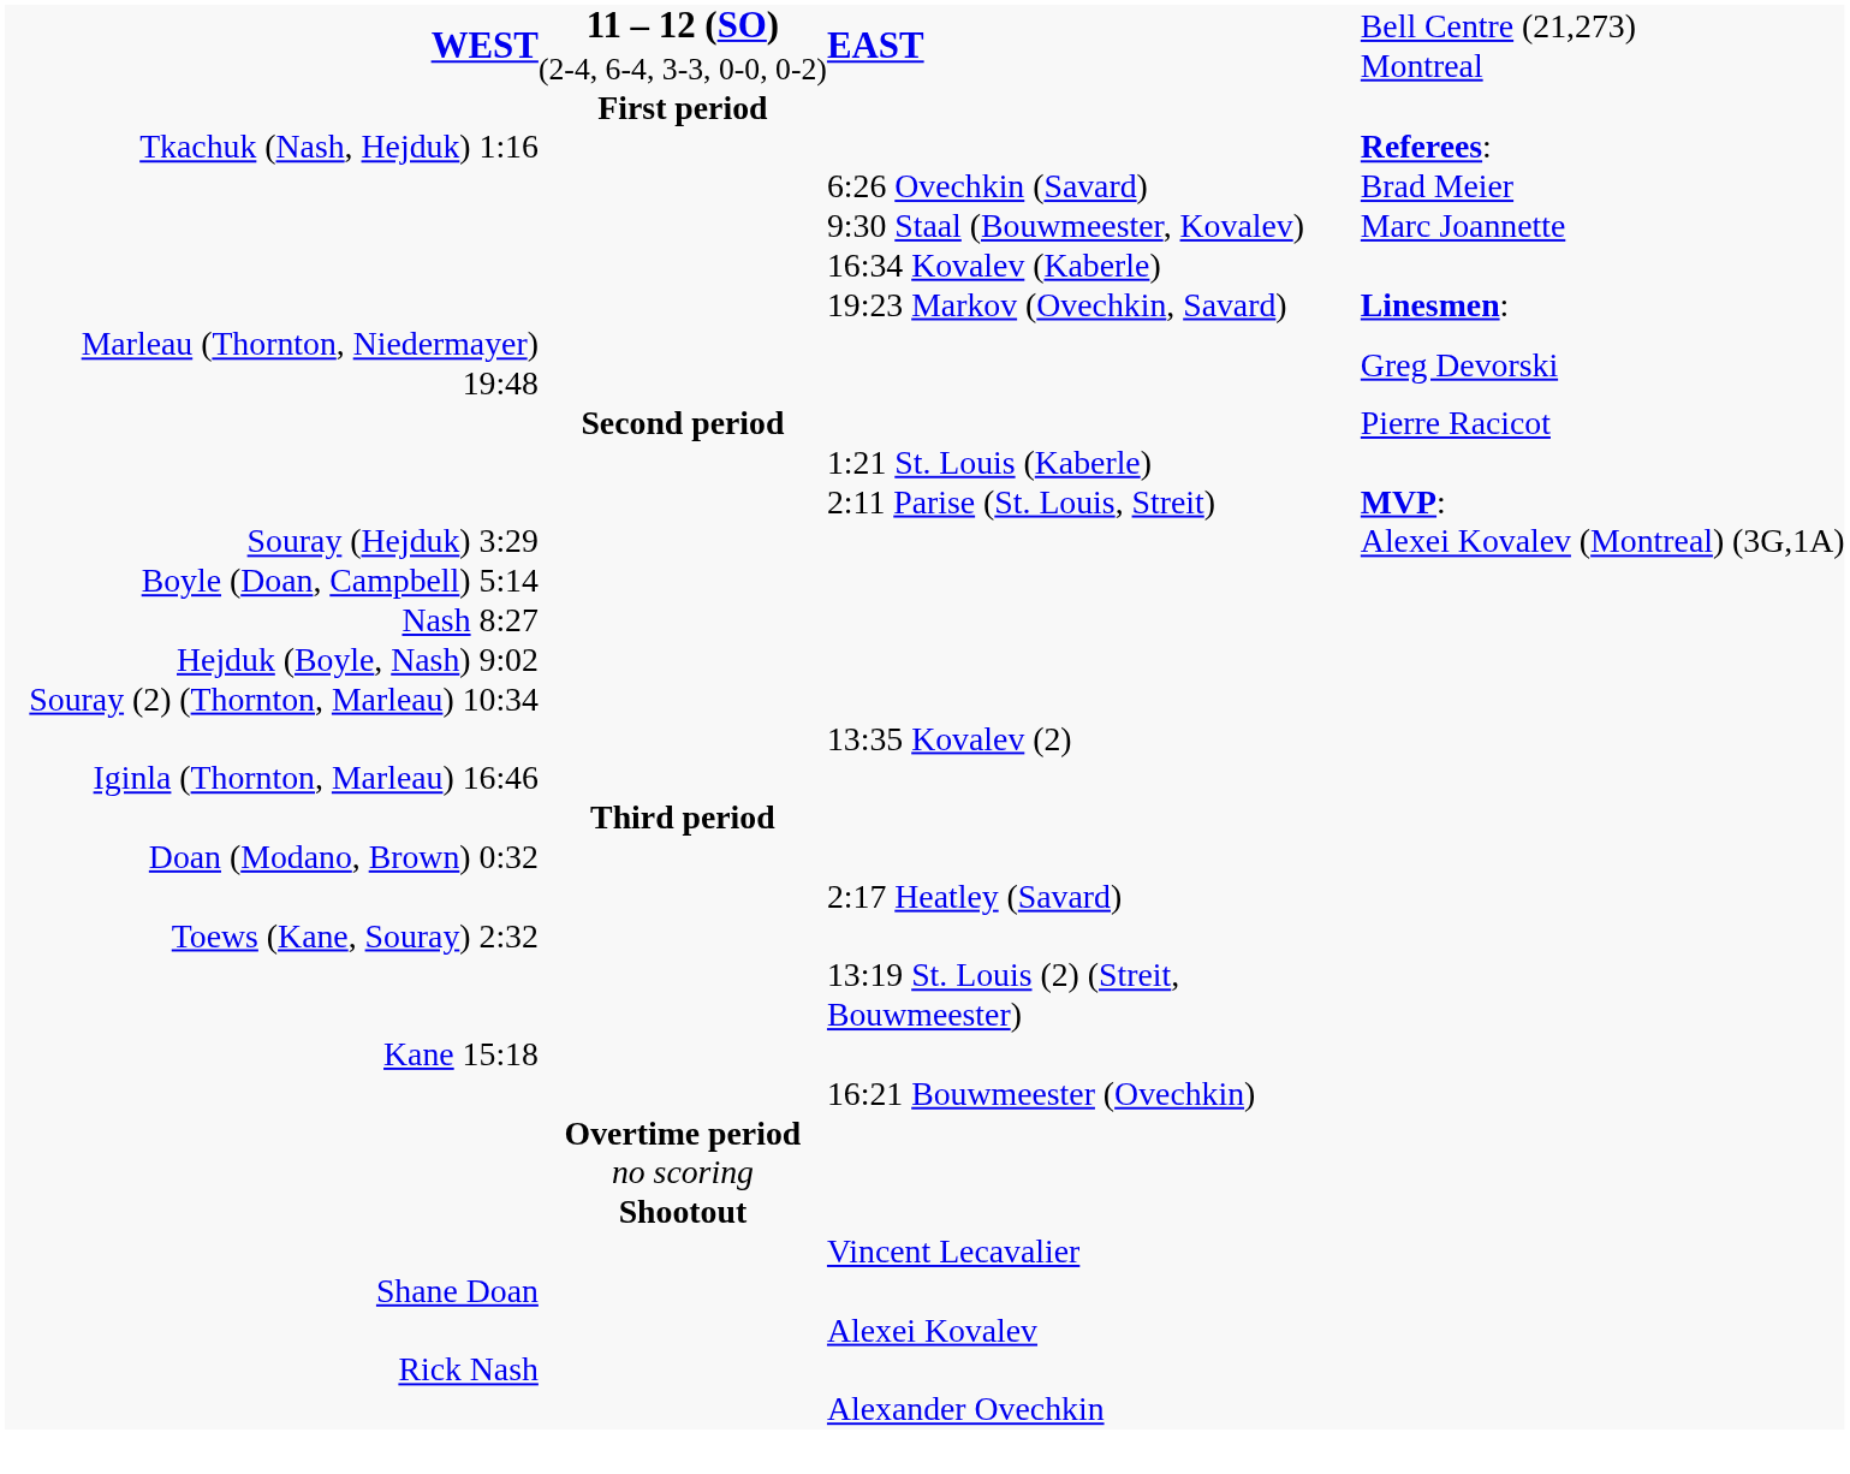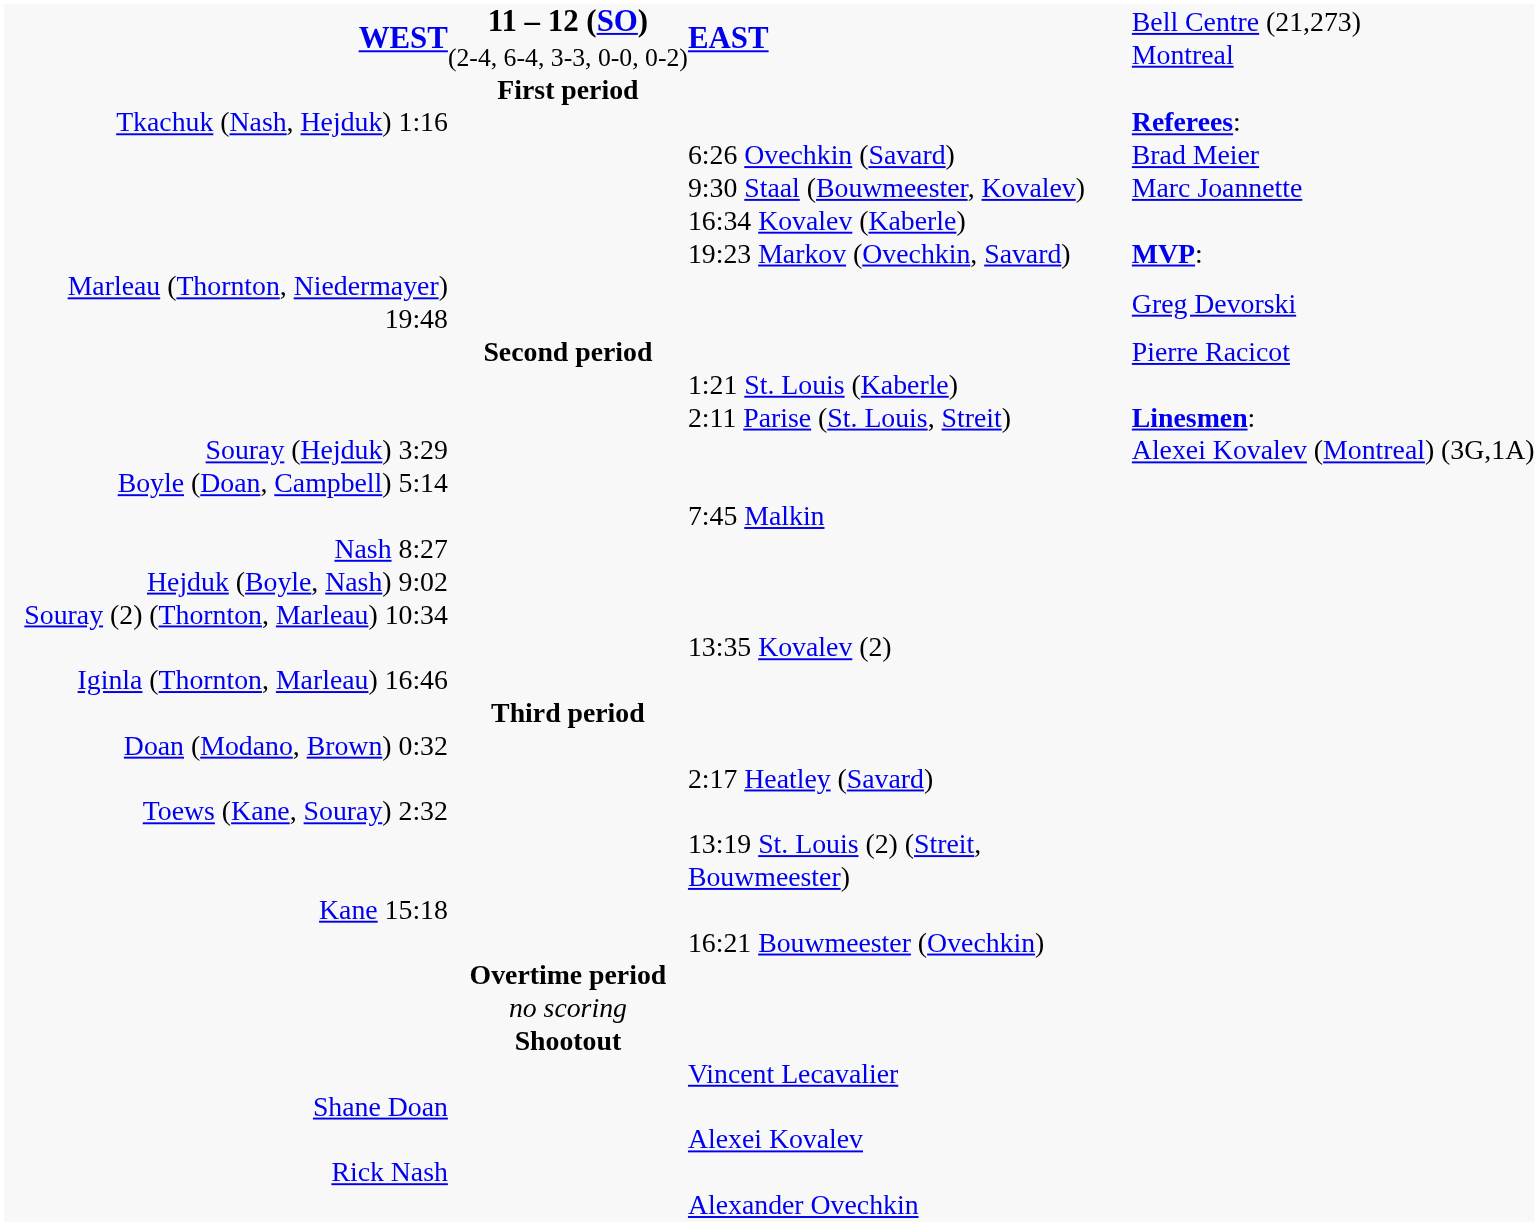19:23 Markov (Ovechkin, Savard) | column 5: Linesmen: -> MVP:
2:11 Parise (St. Louis, Streit) | column 5: MVP: -> Linesmen:
+ row: 7:45 Malkin
